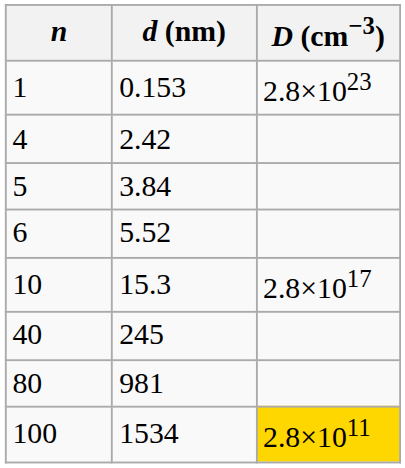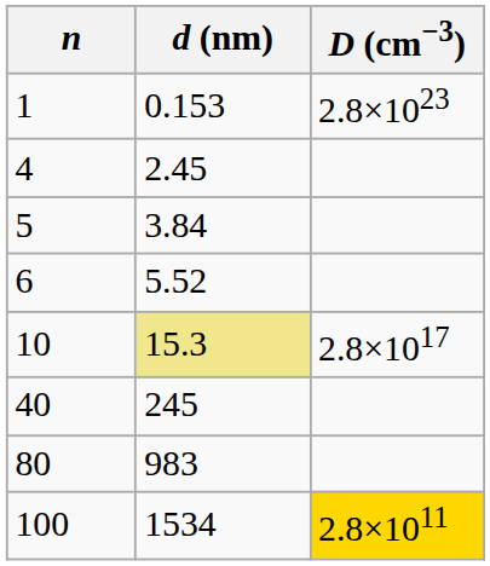4 | d (nm): 2.42 -> 2.45
10 | d (nm): no background -> khaki background
80 | d (nm): 981 -> 983
